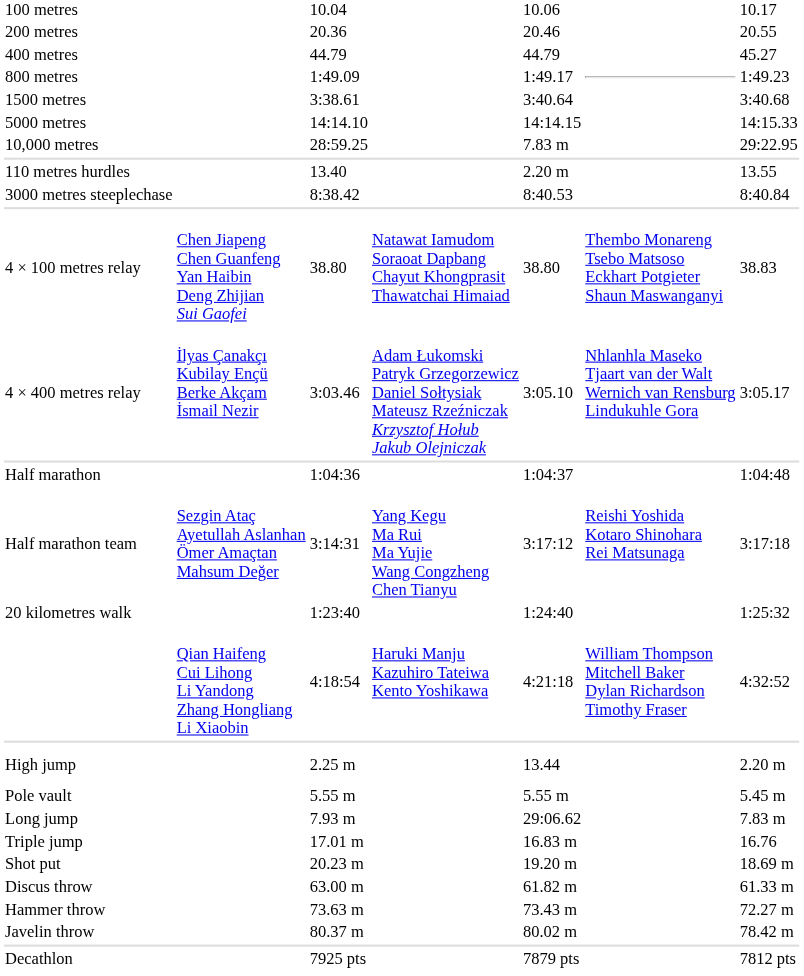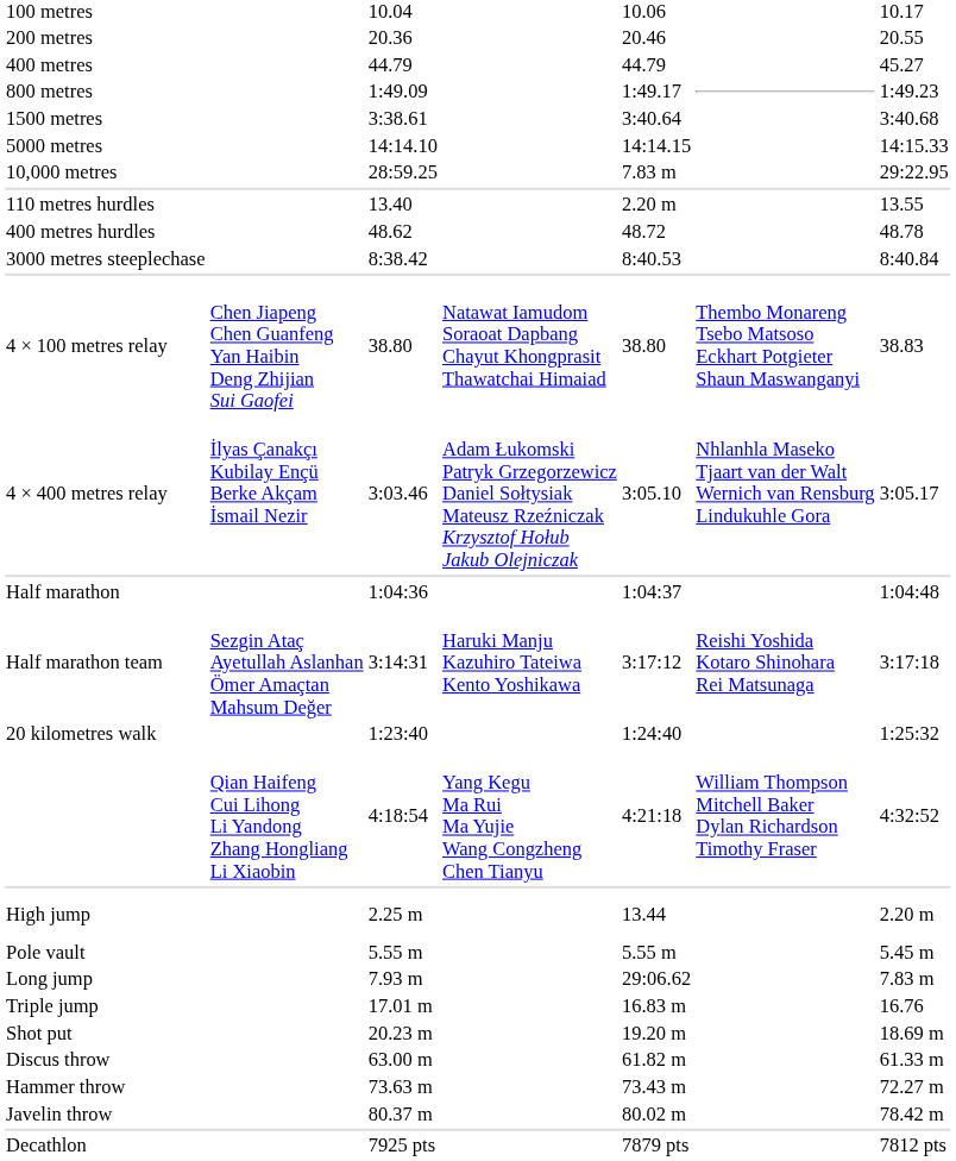+ row: 400 metres hurdles | 48.62 | 48.72 | 48.78
3:14:31 | column 4: Yang Kegu Ma Rui Ma Yujie Wang Congzheng Chen Tianyu -> Haruki Manju Kazuhiro Tateiwa Kento Yoshikawa
4:18:54 | column 4: Haruki Manju Kazuhiro Tateiwa Kento Yoshikawa -> Yang Kegu Ma Rui Ma Yujie Wang Congzheng Chen Tianyu
